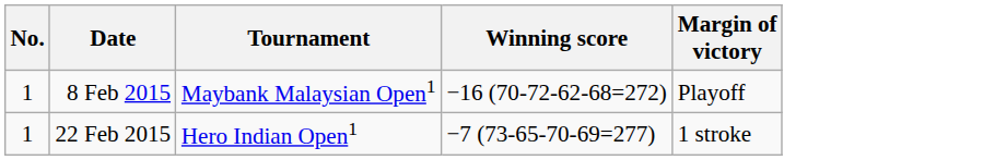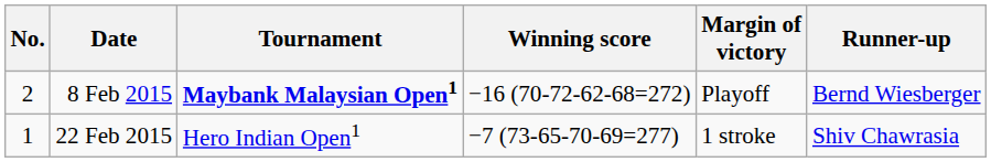+ column: Runner-up | Bernd Wiesberger | Shiv Chawrasia
8 Feb 2015 | No.: 1 -> 2
8 Feb 2015 | Tournament: normal -> bold
